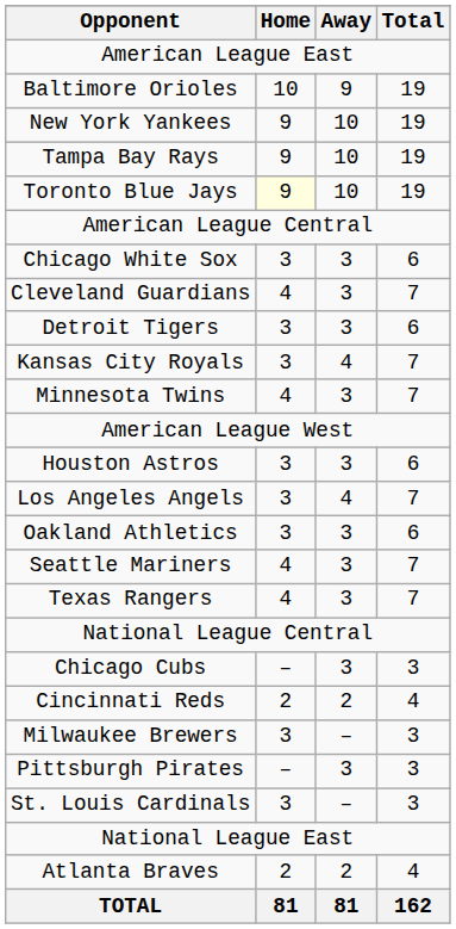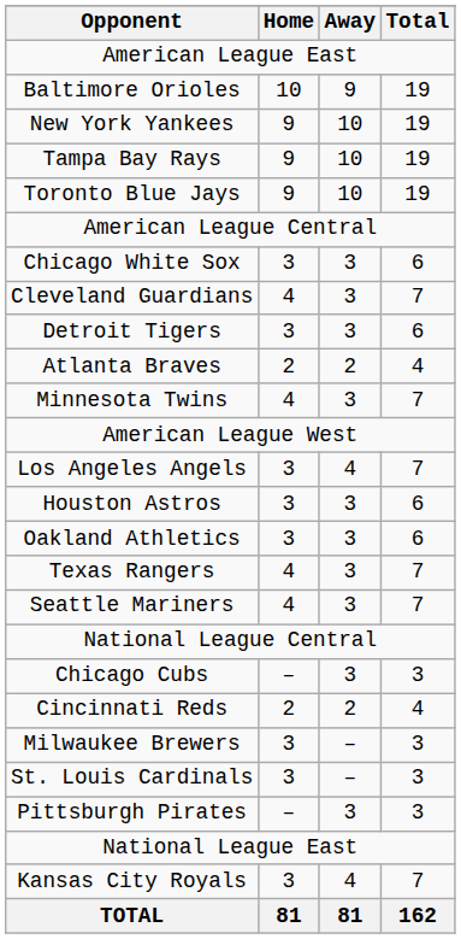Toronto Blue Jays | Home: lightyellow background -> no background
rows swapped: Kansas City Royals <-> Atlanta Braves
rows swapped: Houston Astros <-> Los Angeles Angels
rows swapped: Seattle Mariners <-> Texas Rangers
rows swapped: Pittsburgh Pirates <-> St. Louis Cardinals
